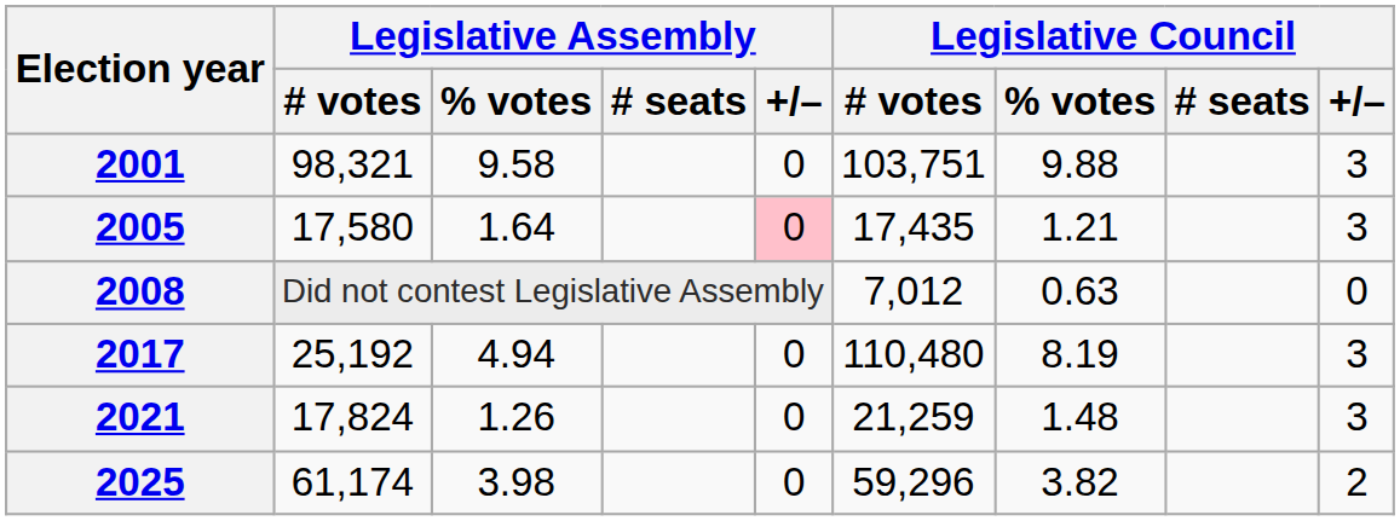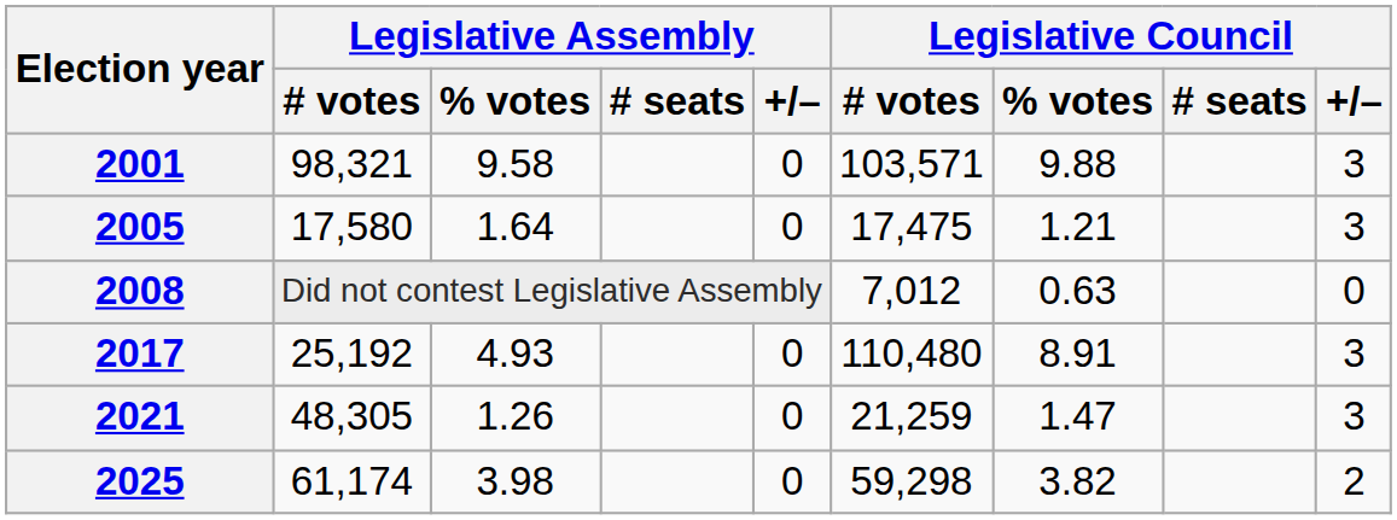2001 | Legislative Council / # votes: 103,751 -> 103,571
2005 | Legislative Assembly / +/–: pink background -> no background
2005 | Legislative Council / # votes: 17,435 -> 17,475
2017 | Legislative Assembly / % votes: 4.94 -> 4.93
2017 | Legislative Council / % votes: 8.19 -> 8.91
2021 | Legislative Assembly / # votes: 17,824 -> 48,305
2021 | Legislative Council / % votes: 1.48 -> 1.47
2025 | Legislative Council / # votes: 59,296 -> 59,298
